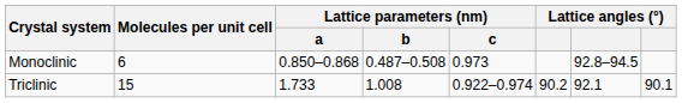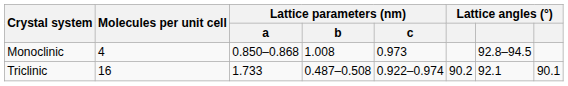Monoclinic | Molecules per unit cell: 6 -> 4
Monoclinic | Lattice parameters (nm) / b: 0.487–0.508 -> 1.008
Triclinic | Molecules per unit cell: 15 -> 16
Triclinic | Lattice parameters (nm) / b: 1.008 -> 0.487–0.508
